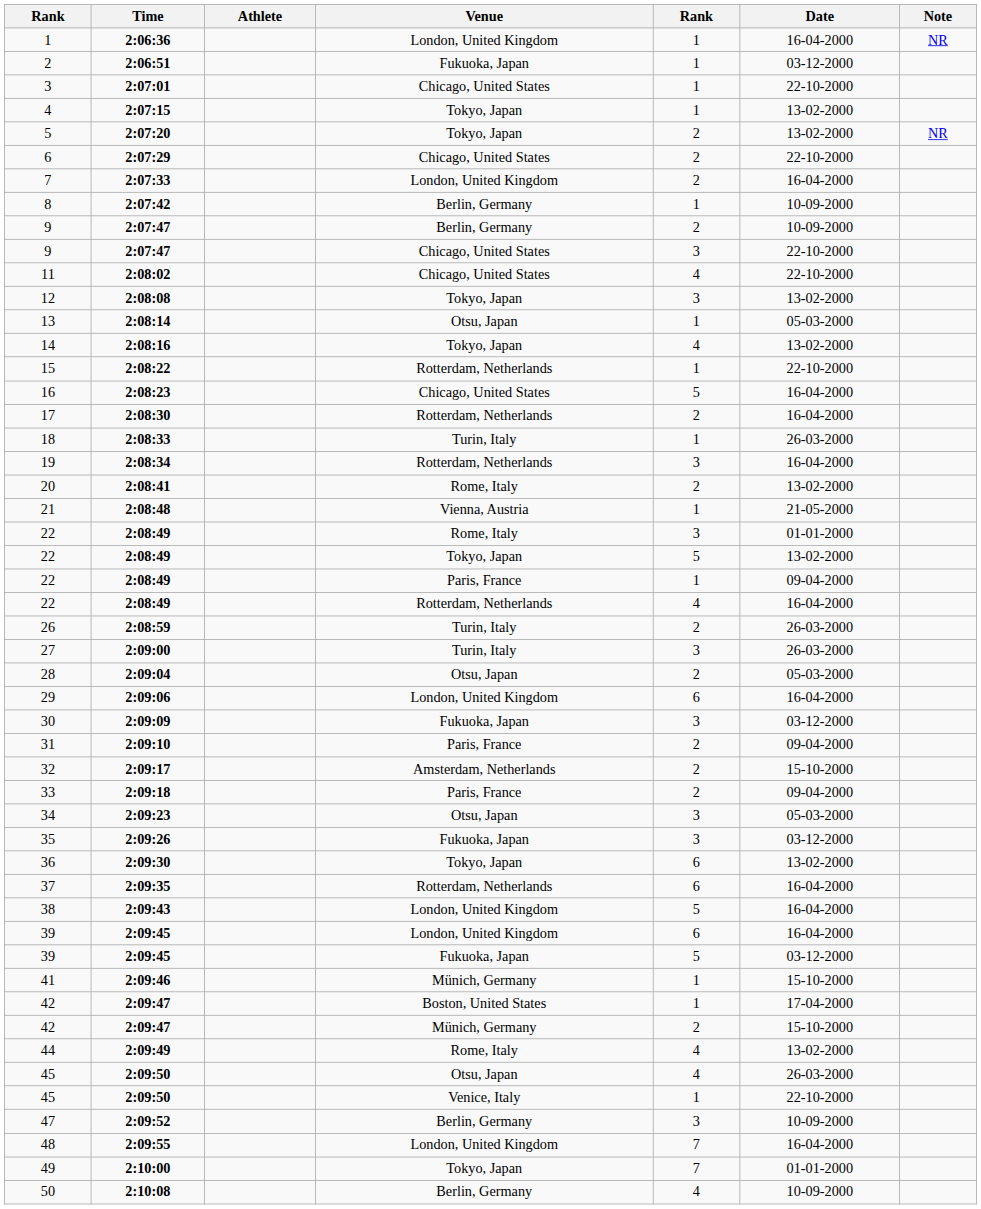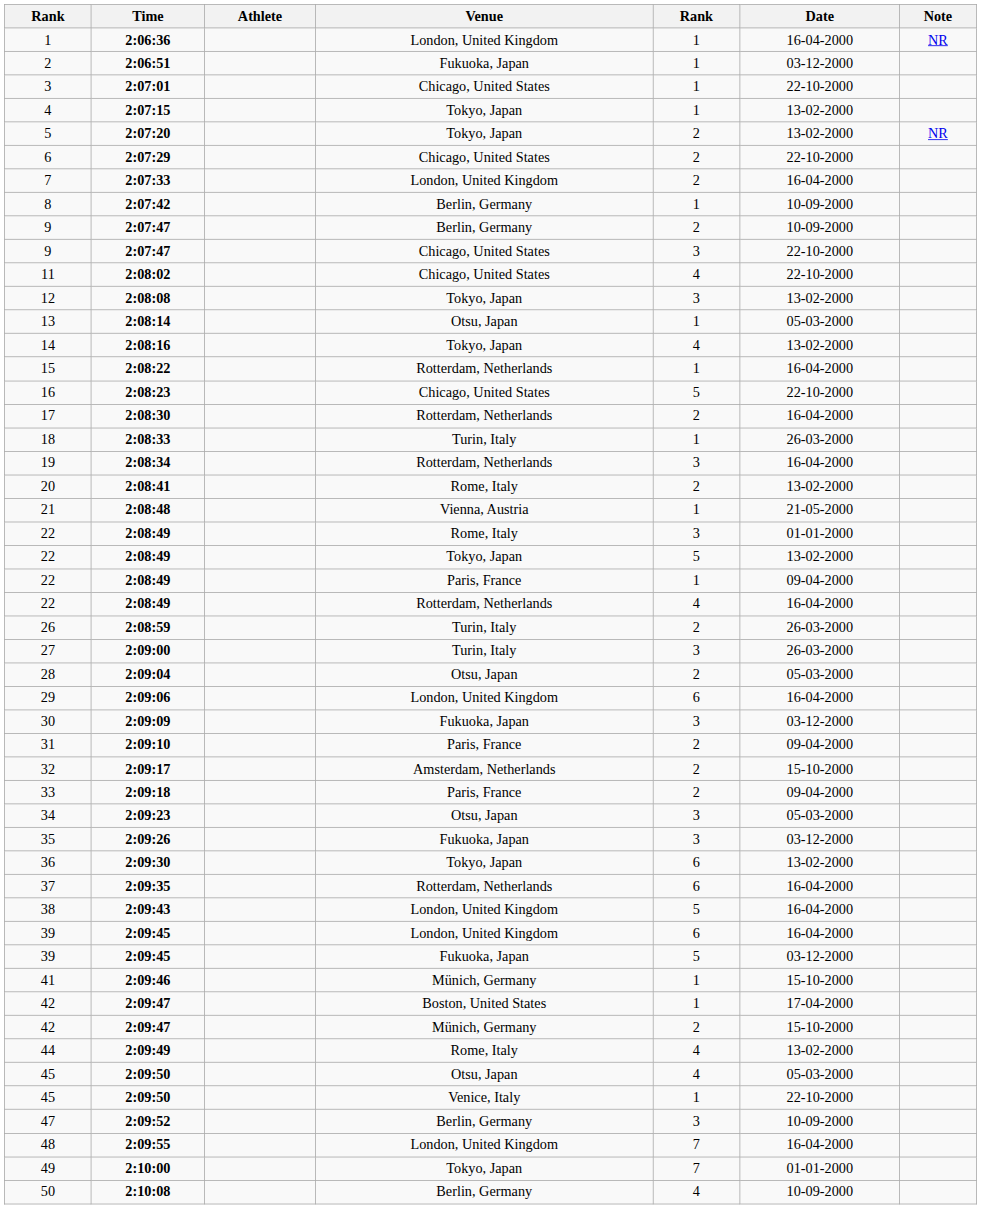15 | Date: 22-10-2000 -> 16-04-2000
16 | Date: 16-04-2000 -> 22-10-2000
45 / Otsu, Japan | Date: 26-03-2000 -> 05-03-2000
